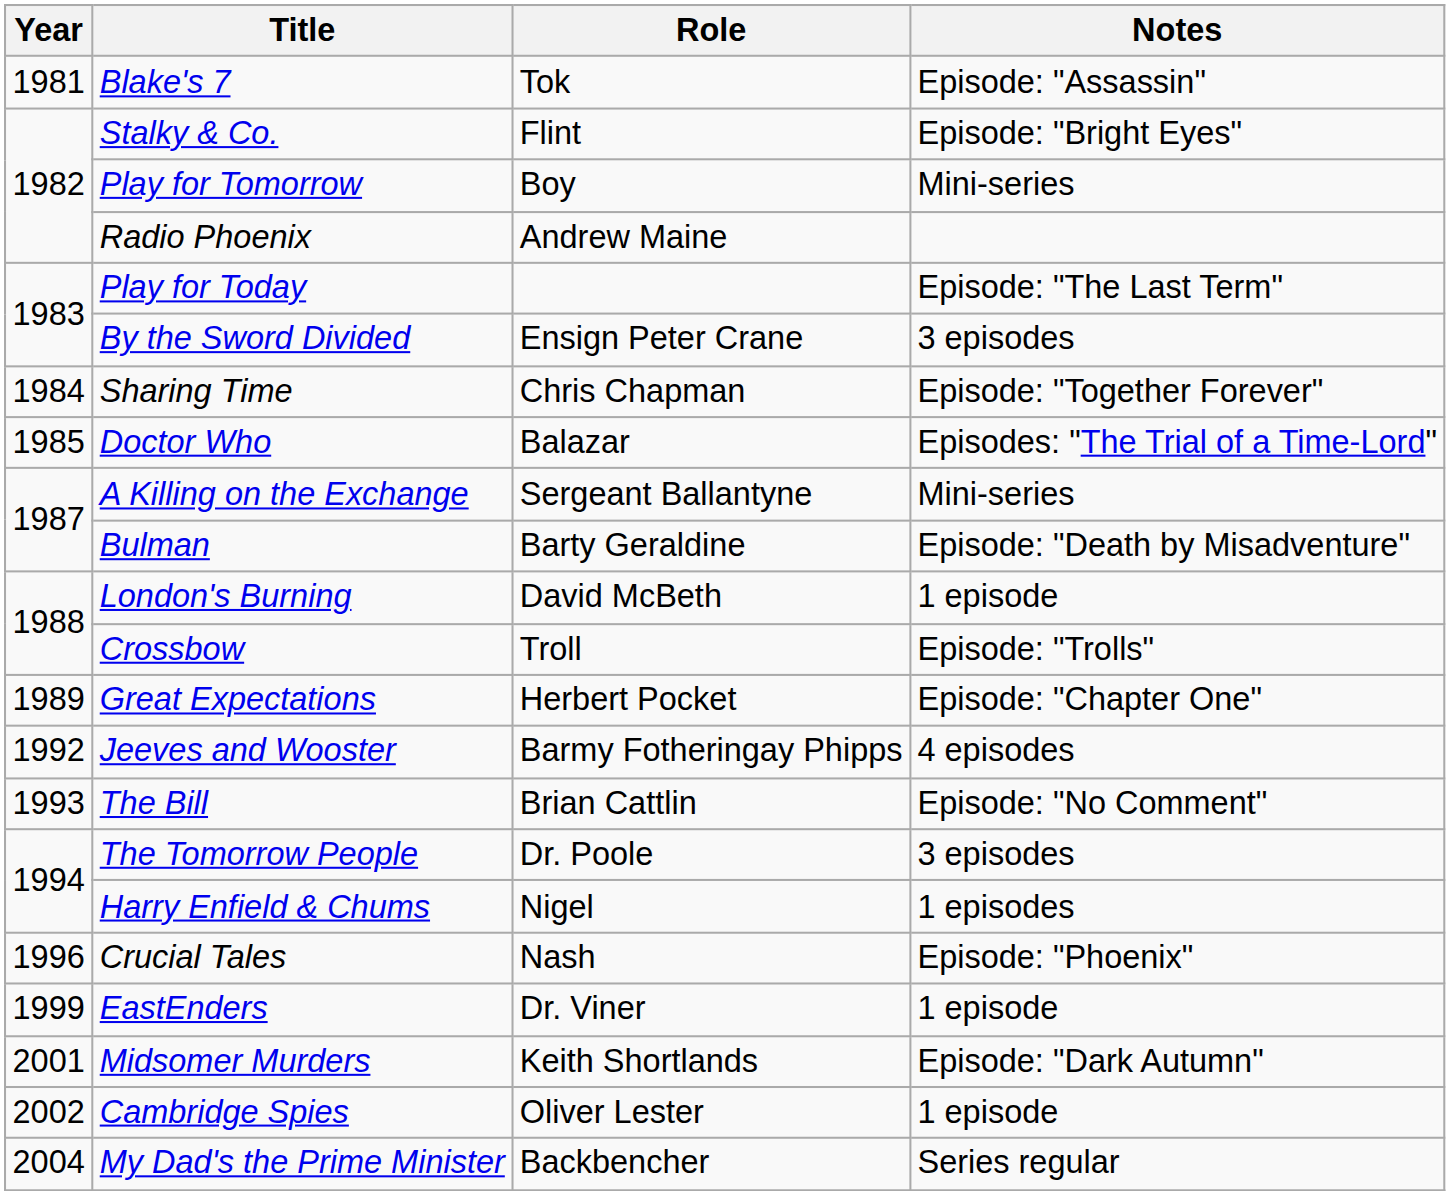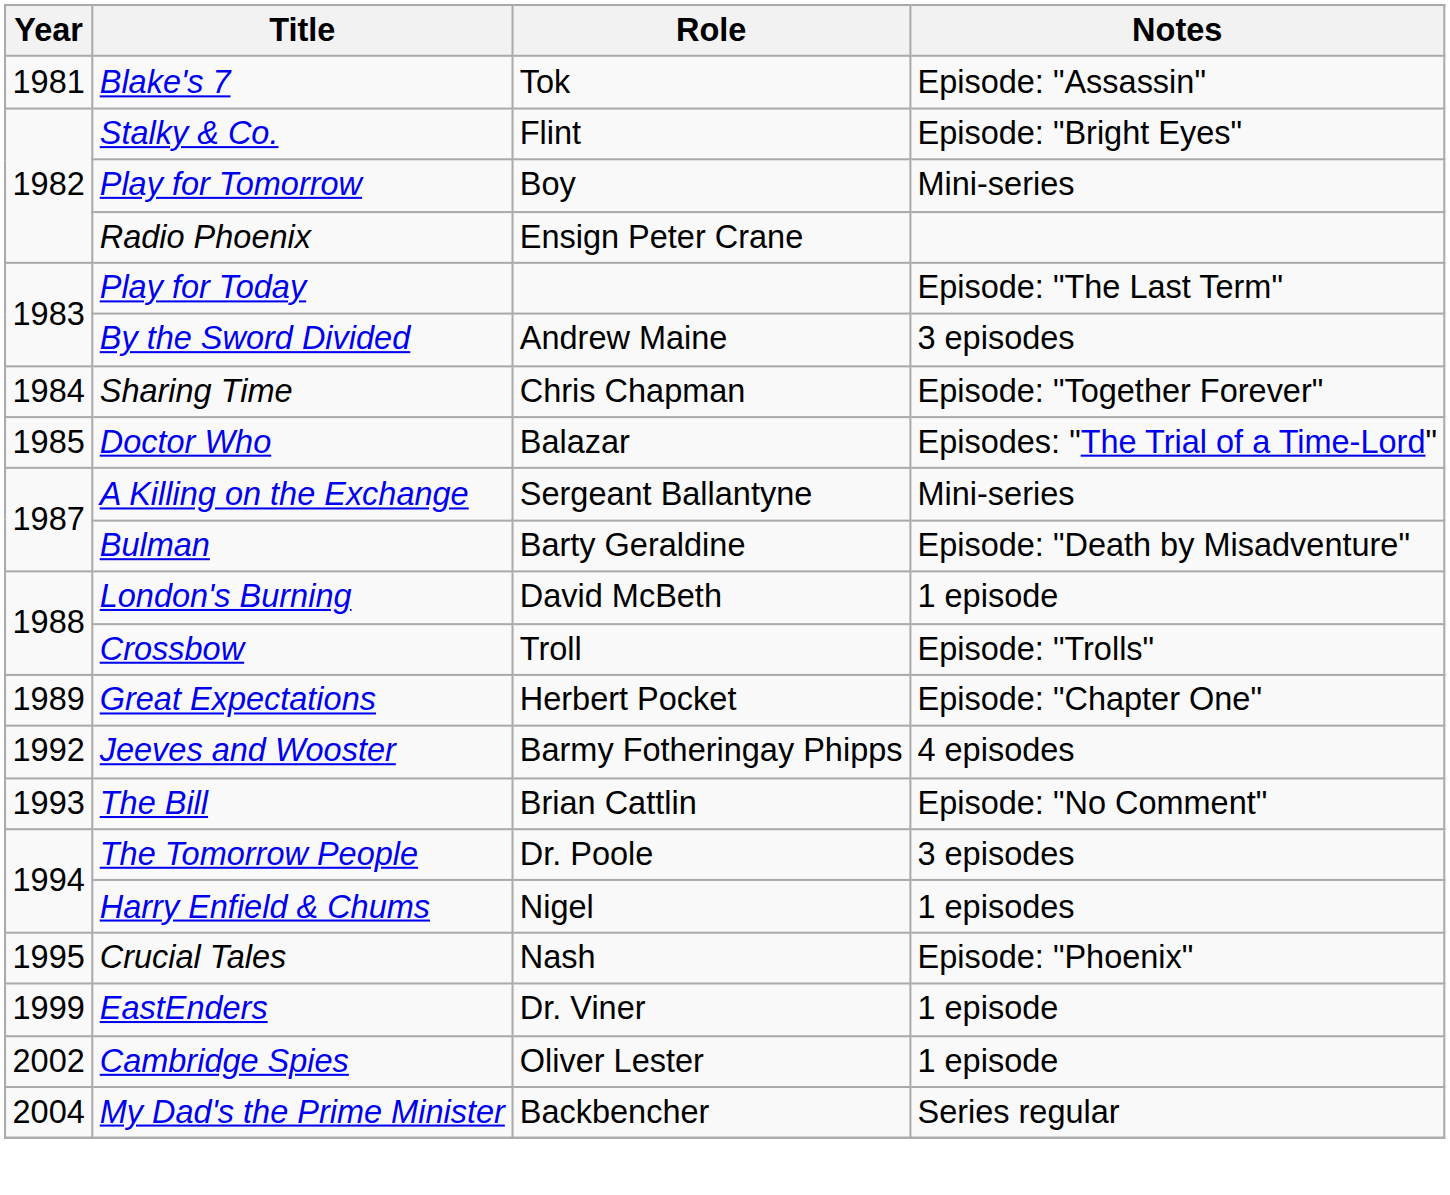Radio Phoenix | Role: Andrew Maine -> Ensign Peter Crane
By the Sword Divided | Role: Ensign Peter Crane -> Andrew Maine
Crucial Tales | Year: 1996 -> 1995
- row: 2001 | Midsomer Murders | Keith Shortlands | Episode: "Dark Autumn"
